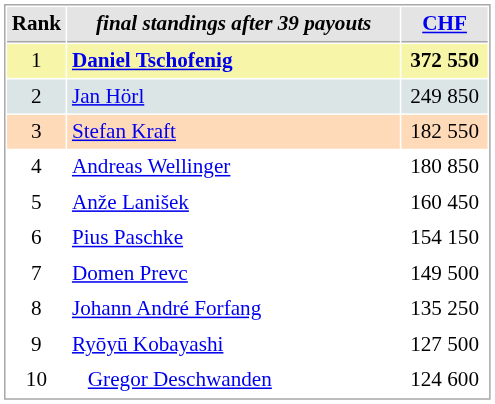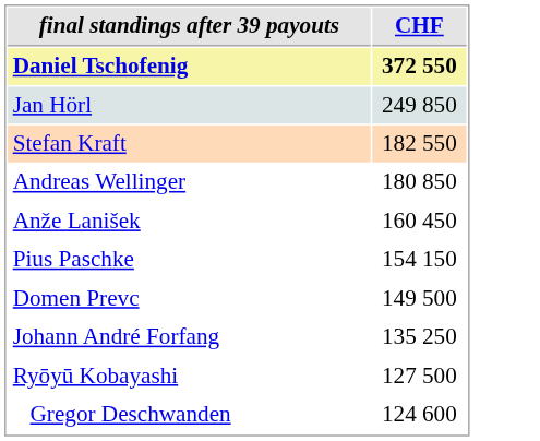- column: Rank | 1 | 2 | 3 | 4 | 5 | 6 | 7 | 8 | 9 | 10
